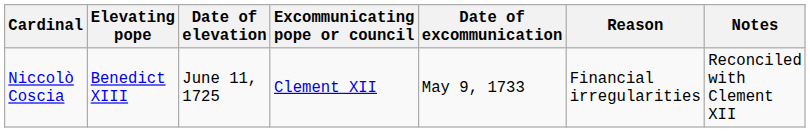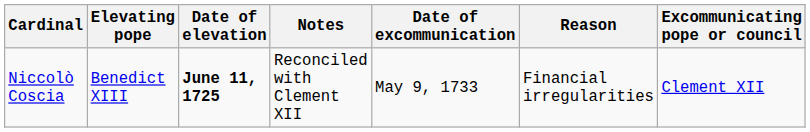columns swapped: Excommunicating pope or council <-> Notes
Niccolò Coscia | Date of elevation: normal -> bold
